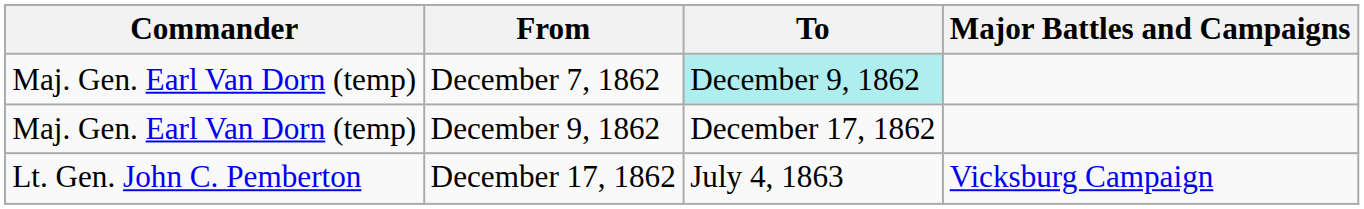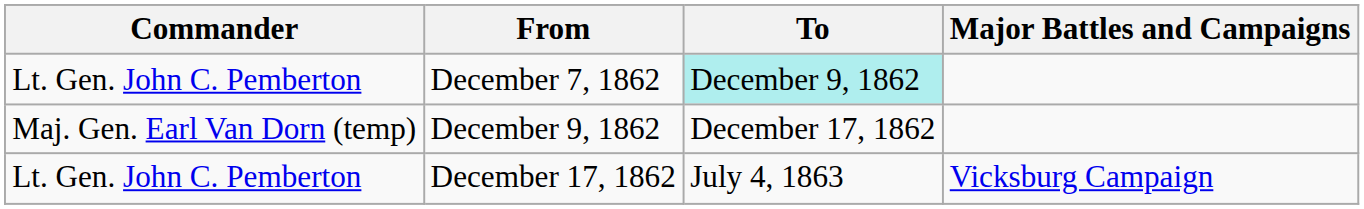December 7, 1862 | Commander: Maj. Gen. Earl Van Dorn (temp) -> Lt. Gen. John C. Pemberton
